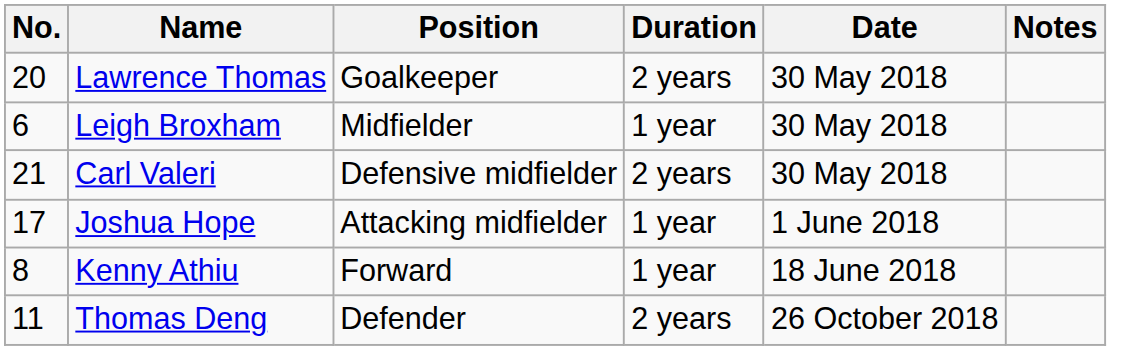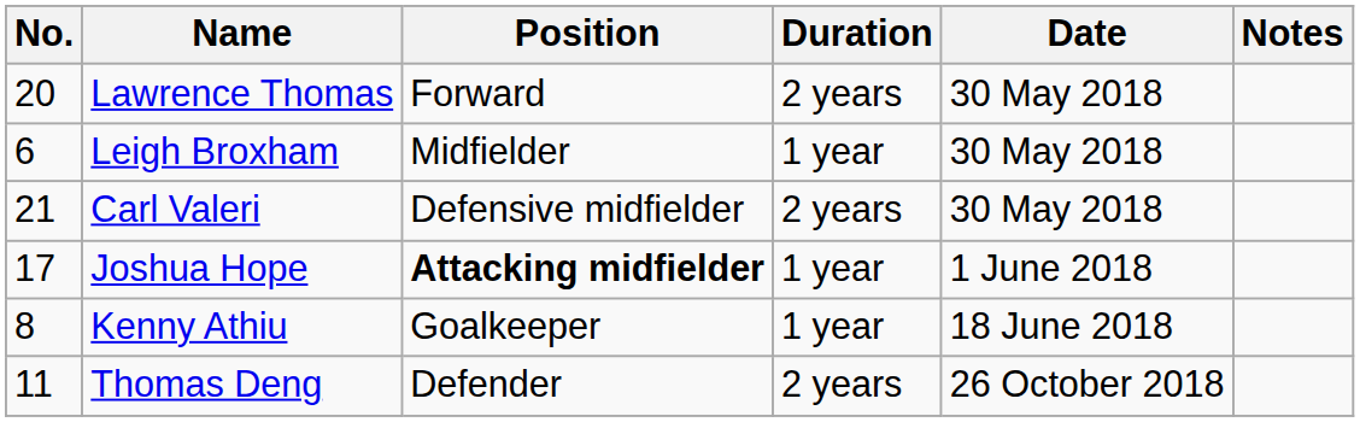Lawrence Thomas | Position: Goalkeeper -> Forward
Joshua Hope | Position: normal -> bold
Kenny Athiu | Position: Forward -> Goalkeeper
